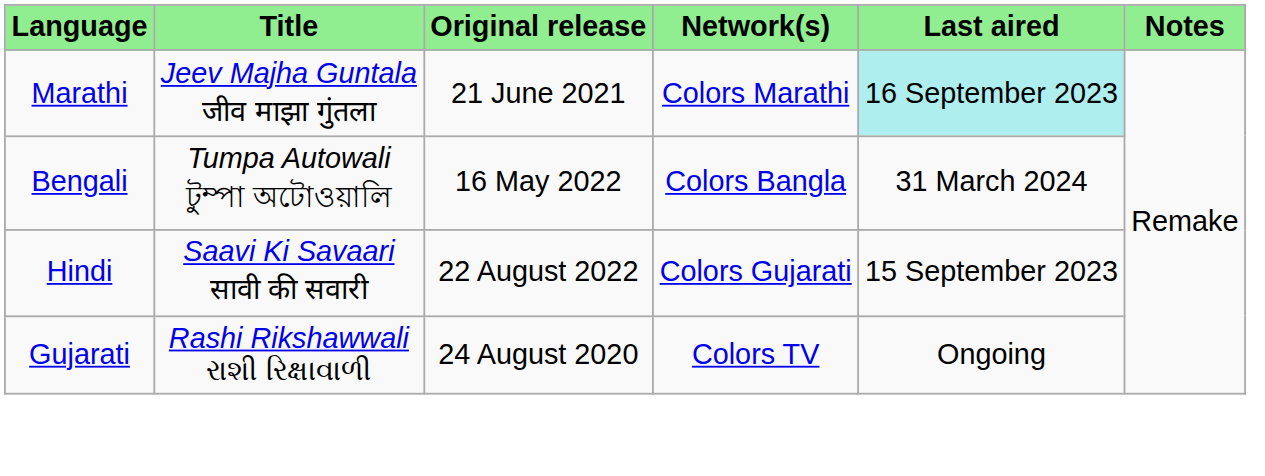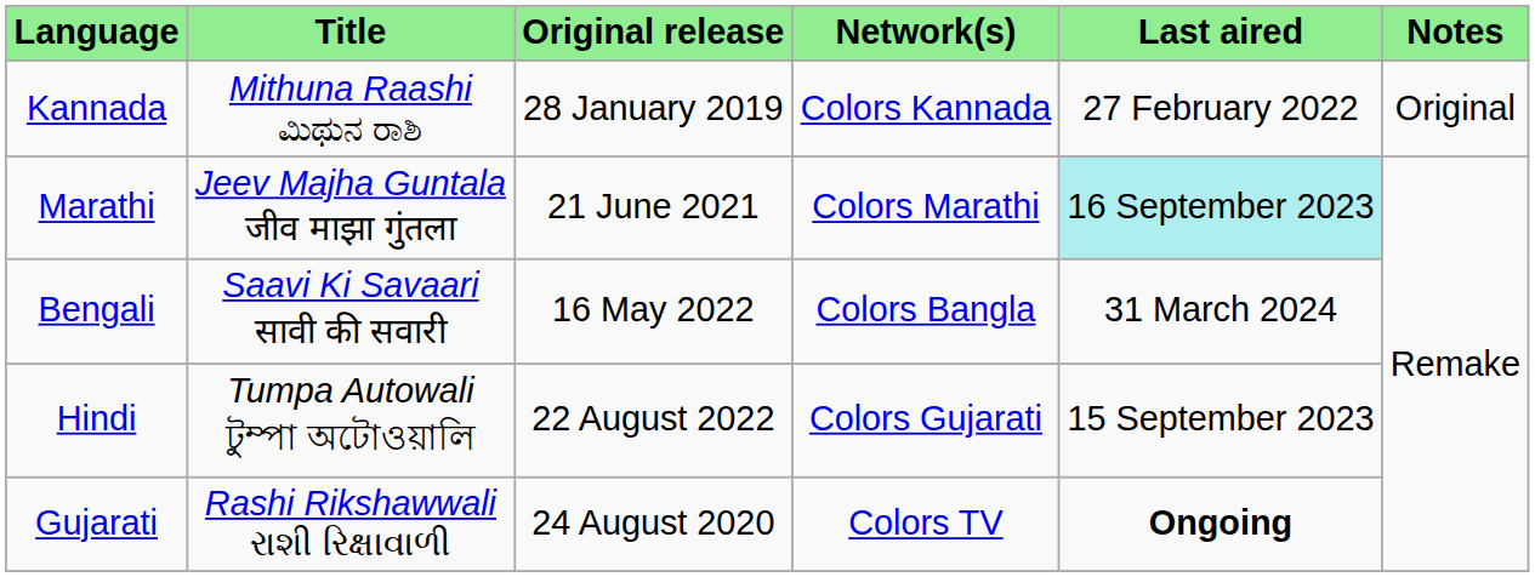+ row: Kannada | Mithuna Raashi ಮಿಥುನ ರಾಶಿ | 28 January 2019 | Colors Kannada | 27 February 2022 | Original
Bengali | Title: Tumpa Autowali টুম্পা অটোওয়ালি -> Saavi Ki Savaari सावी की सवारी
Hindi | Title: Saavi Ki Savaari सावी की सवारी -> Tumpa Autowali টুম্পা অটোওয়ালি
Gujarati | Last aired: normal -> bold
